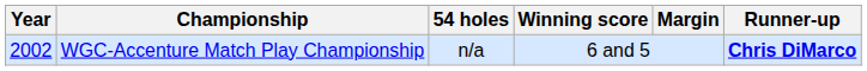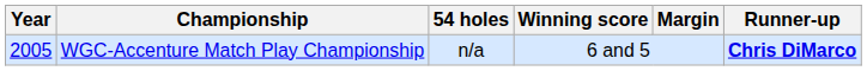WGC-Accenture Match Play Championship | Year: 2002 -> 2005
